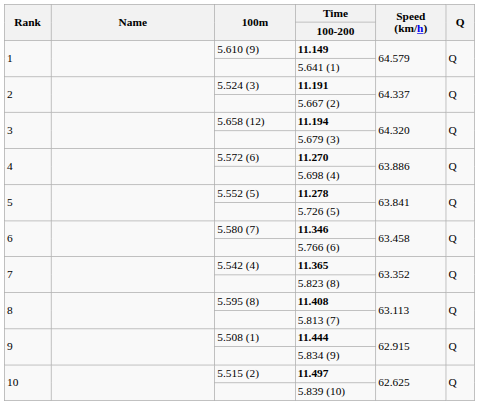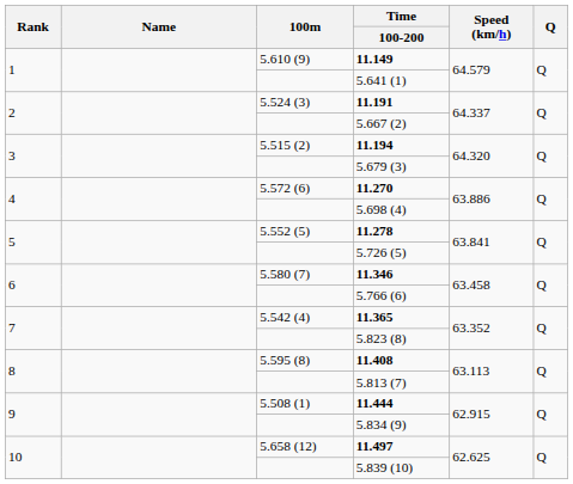11.194 | 100m: 5.658 (12) -> 5.515 (2)
11.497 | 100m: 5.515 (2) -> 5.658 (12)
